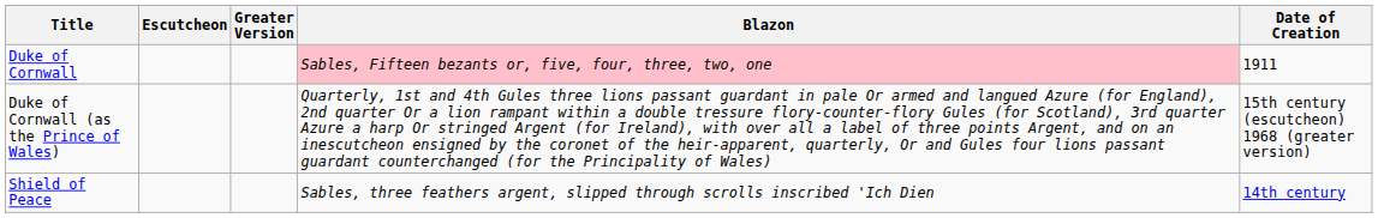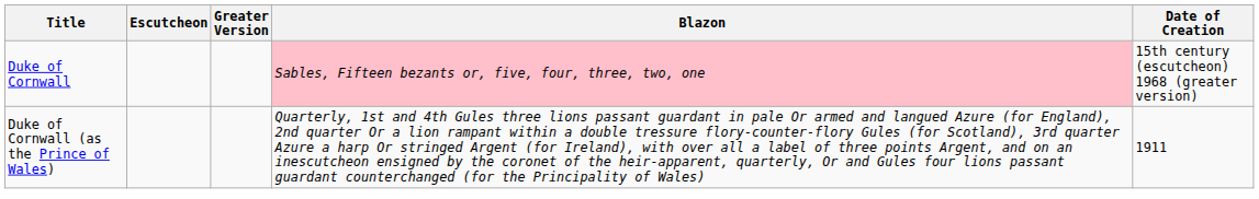Duke of Cornwall | Date of Creation: 1911 -> 15th century (escutcheon) 1968 (greater version)
Duke of Cornwall (as the Prince of Wales) | Date of Creation: 15th century (escutcheon) 1968 (greater version) -> 1911
- row: Shield of Peace | Sables, three feathers argent, slipped through scrolls inscribed 'Ich Dien | 14th century
